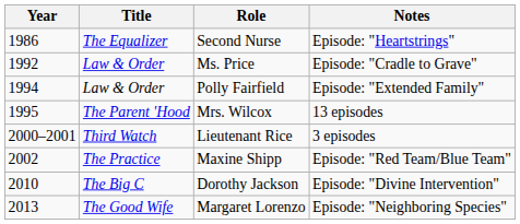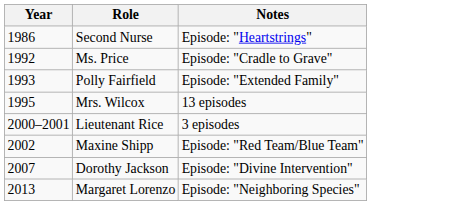- column: Title | The Equalizer | Law & Order | Law & Order | The Parent 'Hood | Third Watch | The Practice | The Big C | The Good Wife
Polly Fairfield | Year: 1994 -> 1993
Dorothy Jackson | Year: 2010 -> 2007
